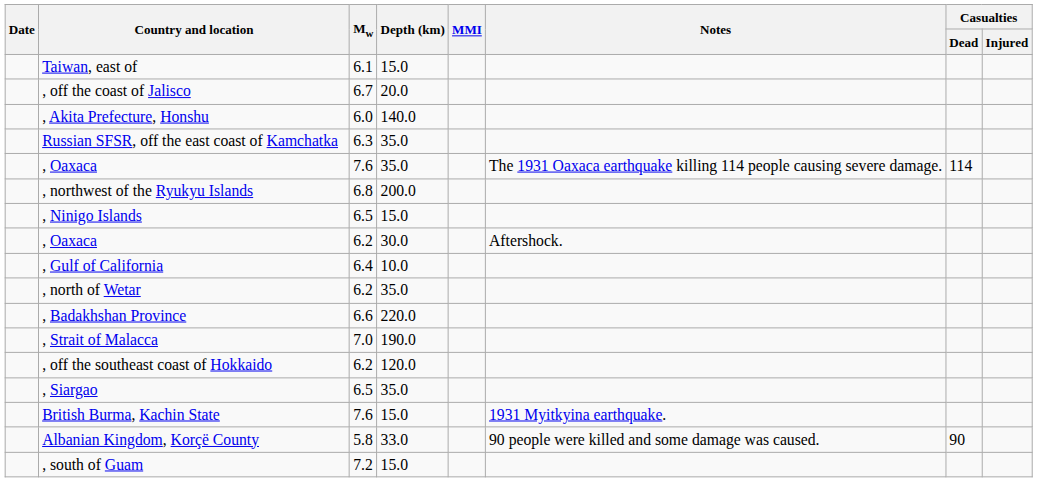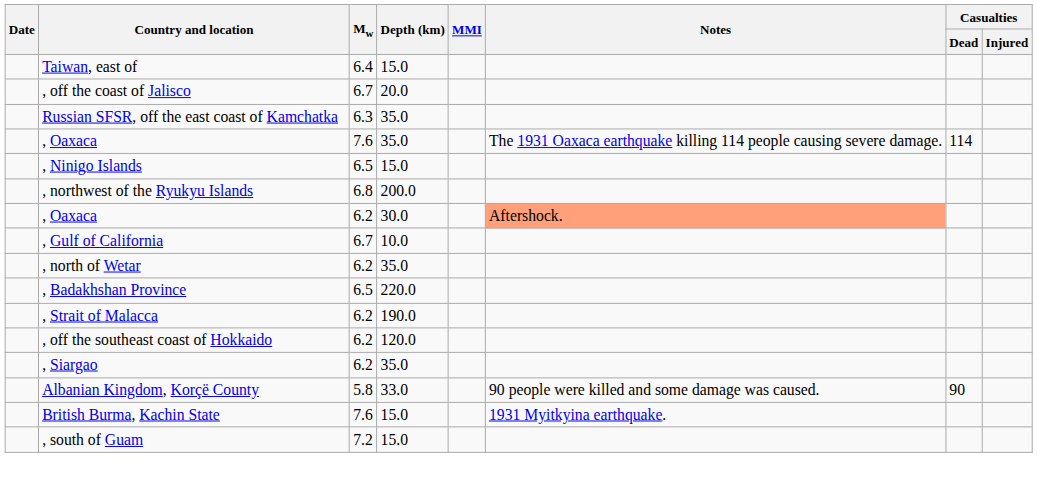Taiwan, east of | Mw: 6.1 -> 6.4
- row: , Akita Prefecture, Honshu | 6.0 | 140.0
rows swapped: , northwest of the Ryukyu Islands <-> , Ninigo Islands
, Oaxaca / 30.0 | Notes: no background -> lightsalmon background
, Gulf of California | Mw: 6.4 -> 6.7
, Badakhshan Province | Mw: 6.6 -> 6.5
, Strait of Malacca | Mw: 7.0 -> 6.2
, Siargao | Mw: 6.5 -> 6.2
rows swapped: British Burma, Kachin State <-> Albanian Kingdom, Korçë County
